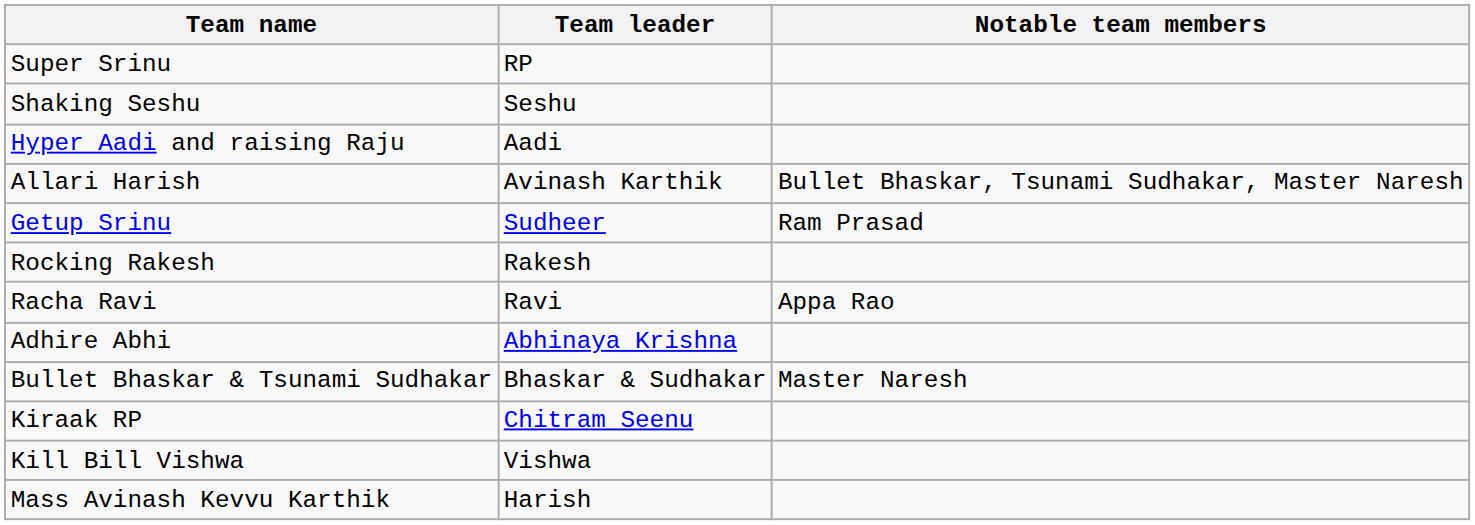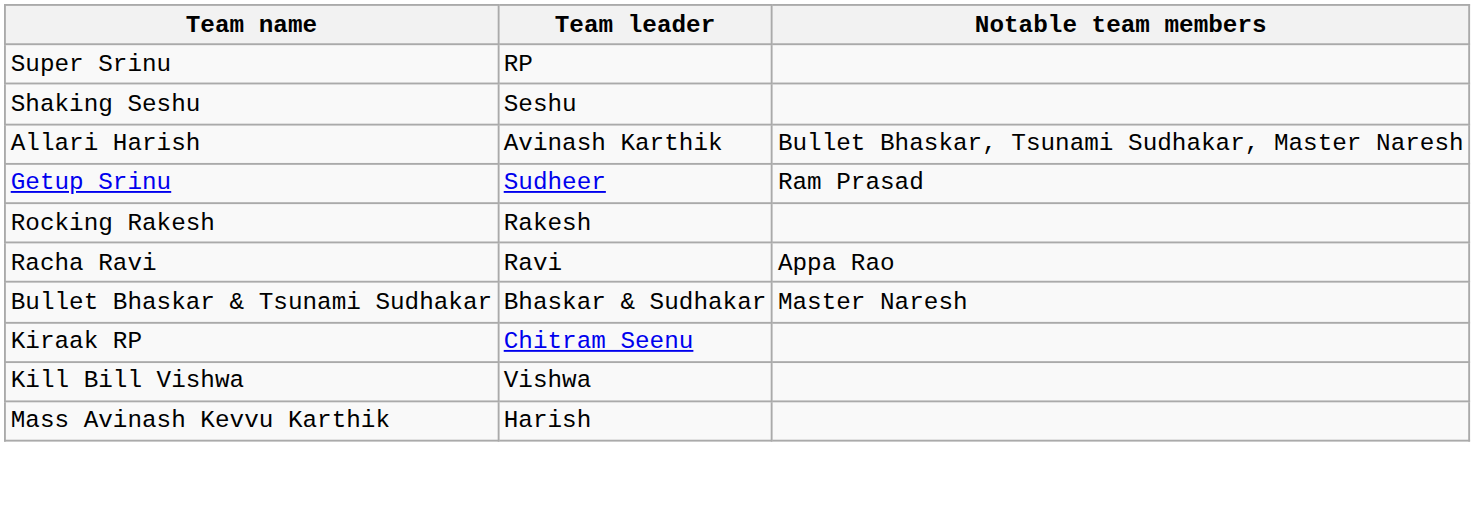- row: Hyper Aadi and raising Raju | Aadi
- row: Adhire Abhi | Abhinaya Krishna
